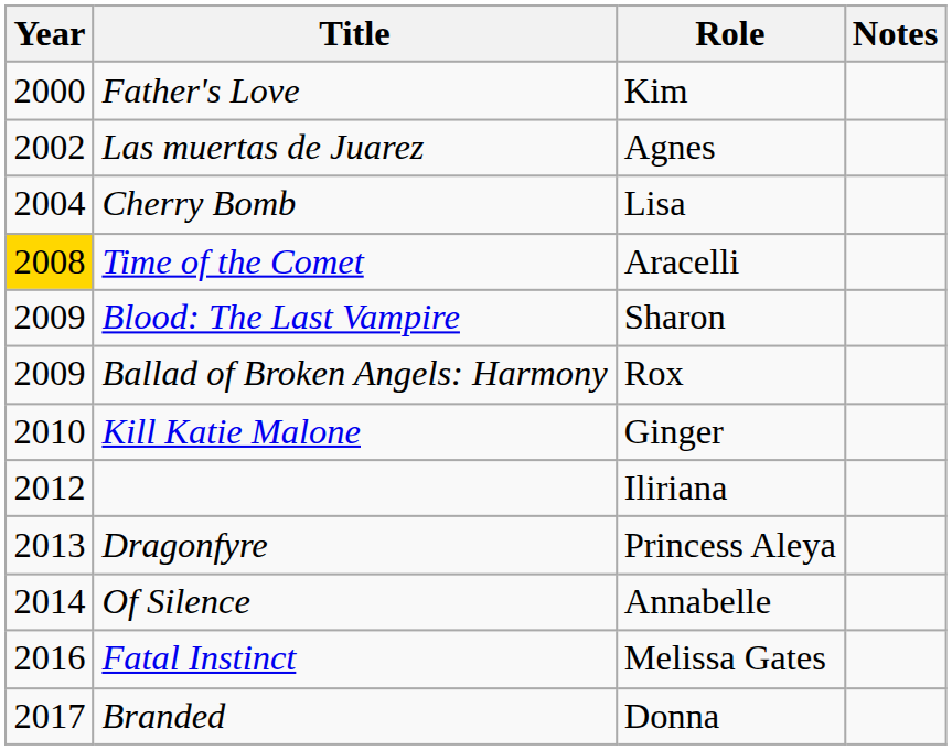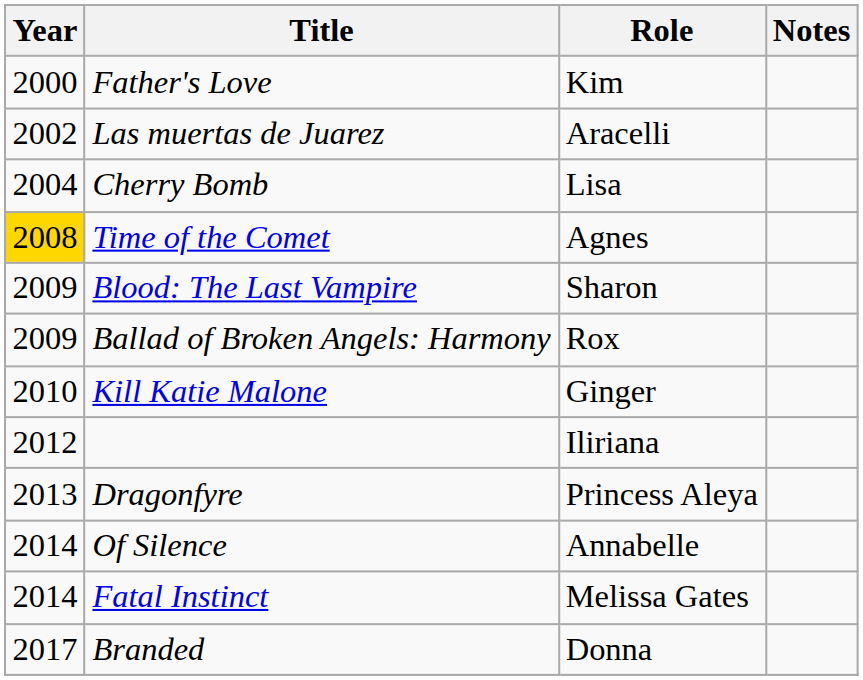Las muertas de Juarez | Role: Agnes -> Aracelli
Time of the Comet | Role: Aracelli -> Agnes
Fatal Instinct | Year: 2016 -> 2014
